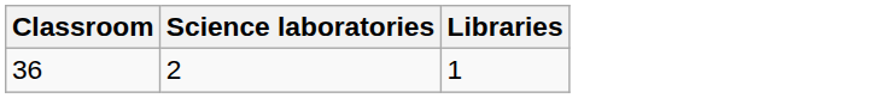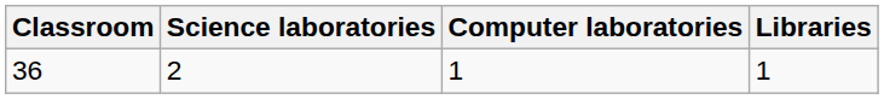+ column: Computer laboratories | 1
